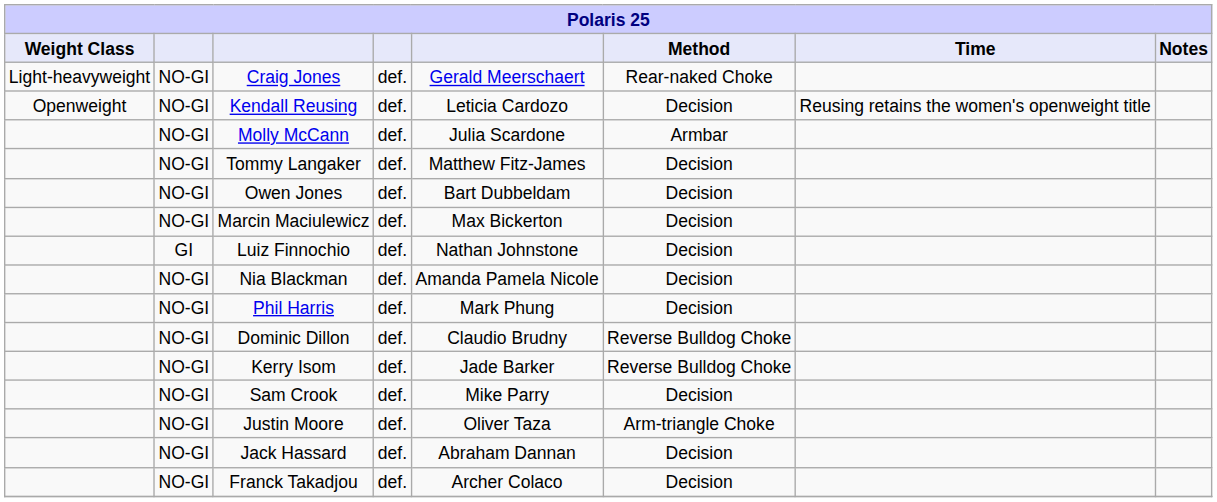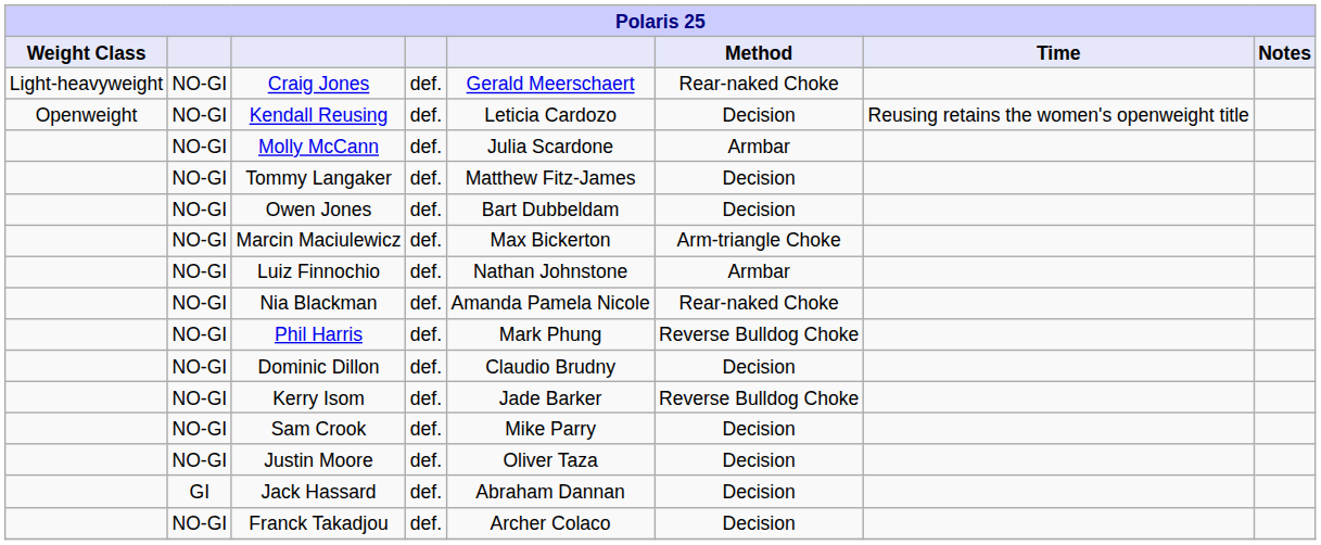Marcin Maciulewicz | Method: Decision -> Arm-triangle Choke
Luiz Finnochio | column 2: GI -> NO-GI
Luiz Finnochio | Method: Decision -> Armbar
Nia Blackman | Method: Decision -> Rear-naked Choke
Phil Harris | Method: Decision -> Reverse Bulldog Choke
Dominic Dillon | Method: Reverse Bulldog Choke -> Decision
Justin Moore | Method: Arm-triangle Choke -> Decision
Jack Hassard | column 2: NO-GI -> GI
